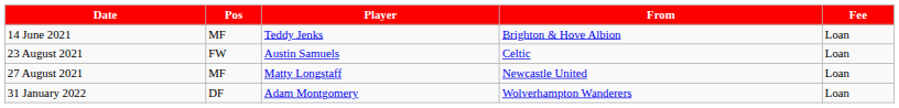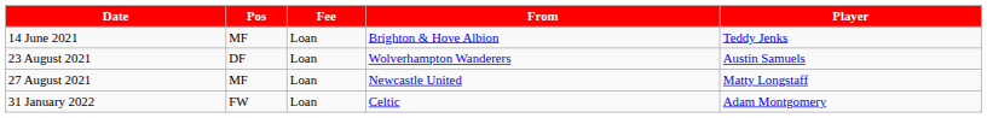columns swapped: Player <-> Fee
23 August 2021 | Pos: FW -> DF
23 August 2021 | From: Celtic -> Wolverhampton Wanderers
31 January 2022 | Pos: DF -> FW
31 January 2022 | From: Wolverhampton Wanderers -> Celtic
